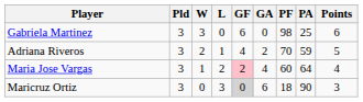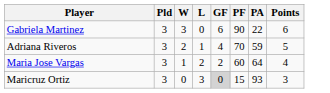- column: GA | 0 | 2 | 4 | 6
Gabriela Martinez | PF: 98 -> 90
Gabriela Martinez | PA: 25 -> 22
Maria Jose Vargas | GF: pink background -> no background
Maricruz Ortiz | PF: 18 -> 15
Maricruz Ortiz | PA: 90 -> 93
